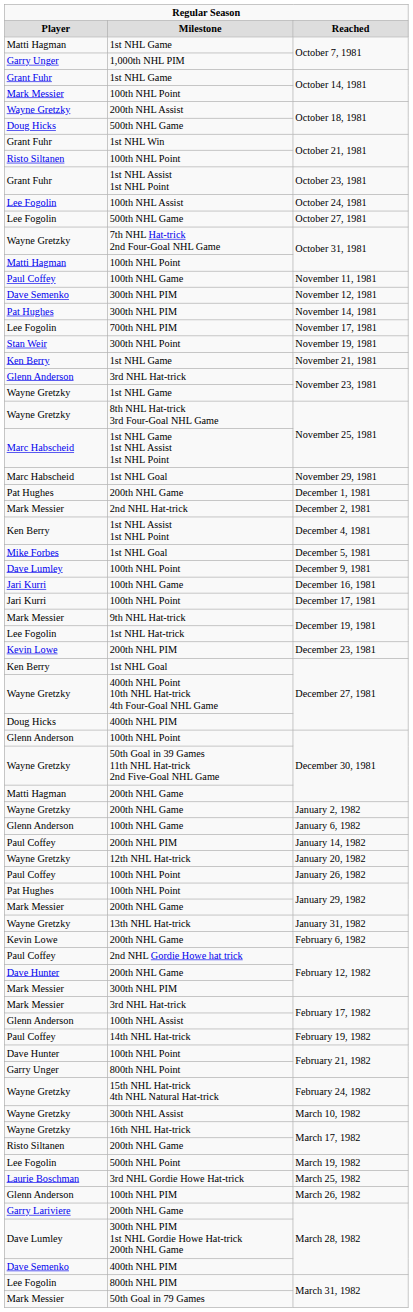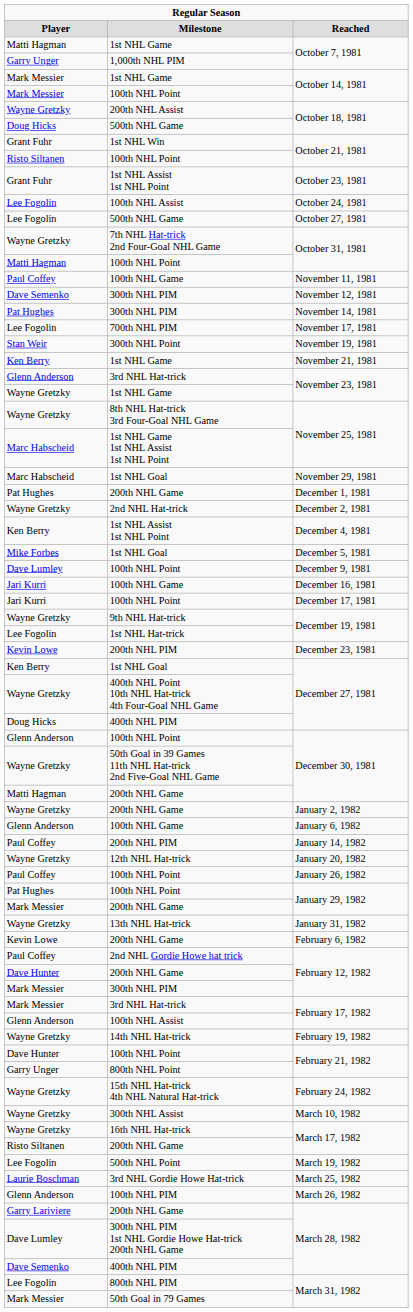1st NHL Game / October 14, 1981 | column 1: Grant Fuhr -> Mark Messier
December 2, 1981 | column 1: Mark Messier -> Wayne Gretzky
9th NHL Hat-trick / December 19, 1981 | column 1: Mark Messier -> Wayne Gretzky
February 19, 1982 | column 1: Paul Coffey -> Wayne Gretzky
